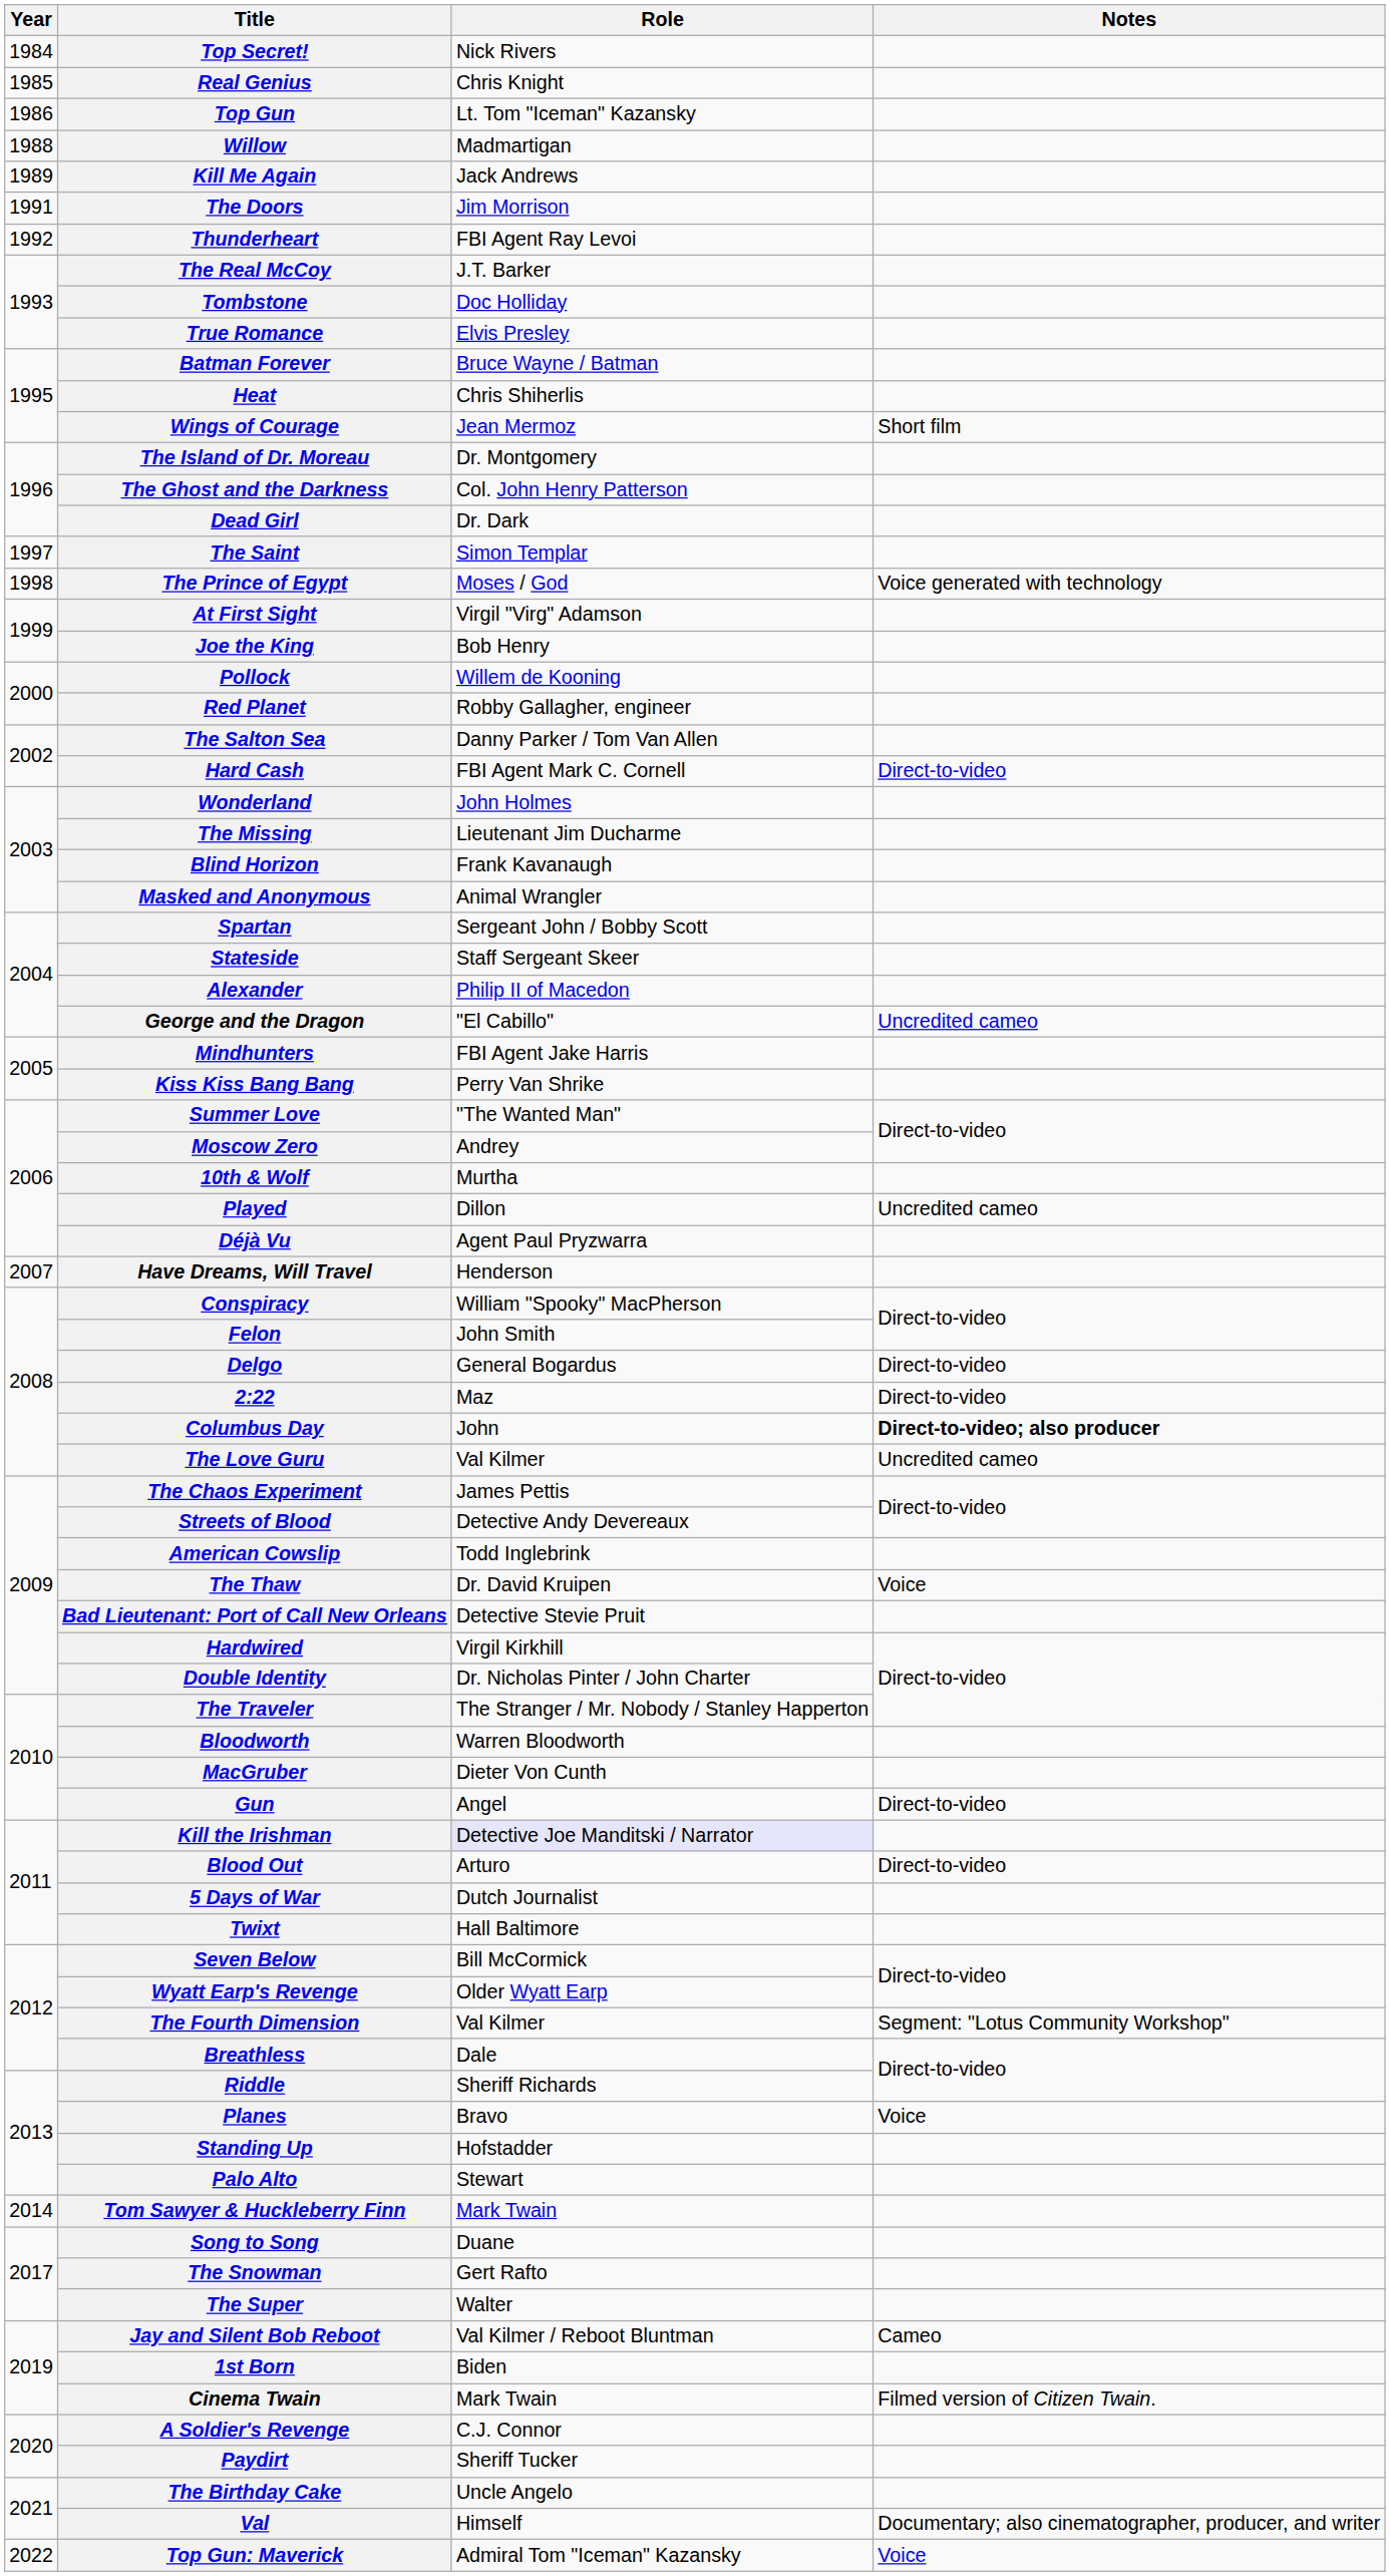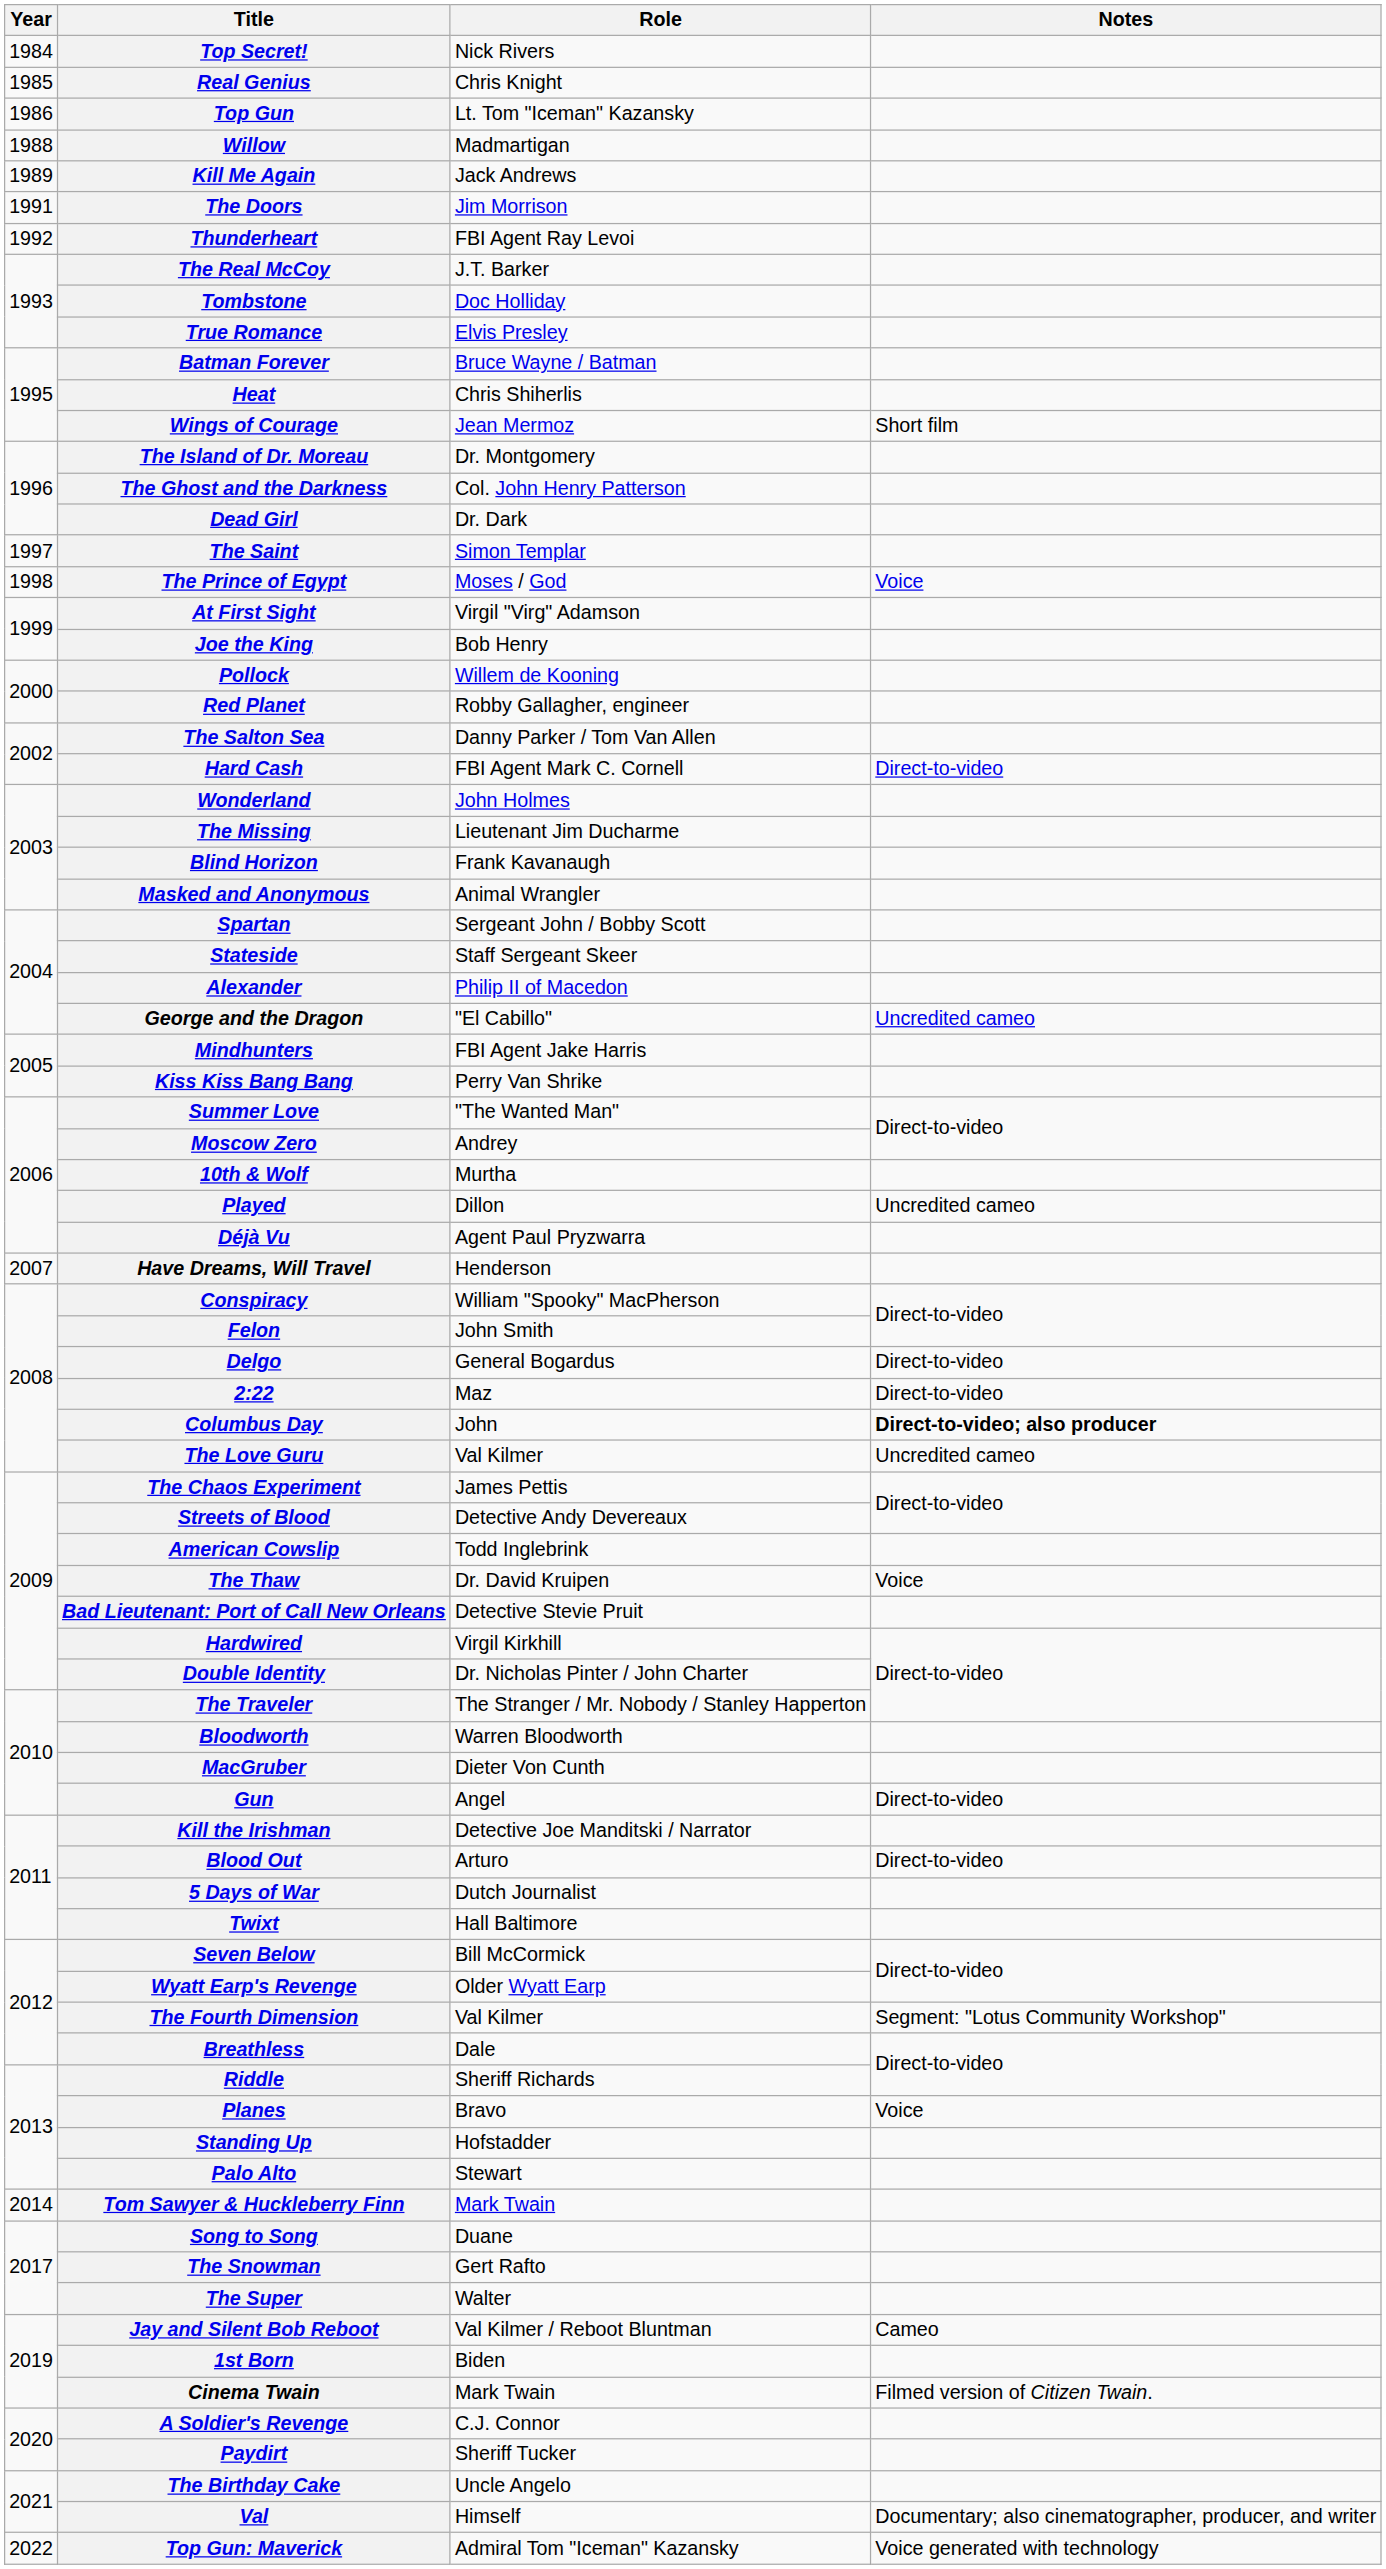The Prince of Egypt | Notes: Voice generated with technology -> Voice
Kill the Irishman | Role: lavender background -> no background
Top Gun: Maverick | Notes: Voice -> Voice generated with technology
